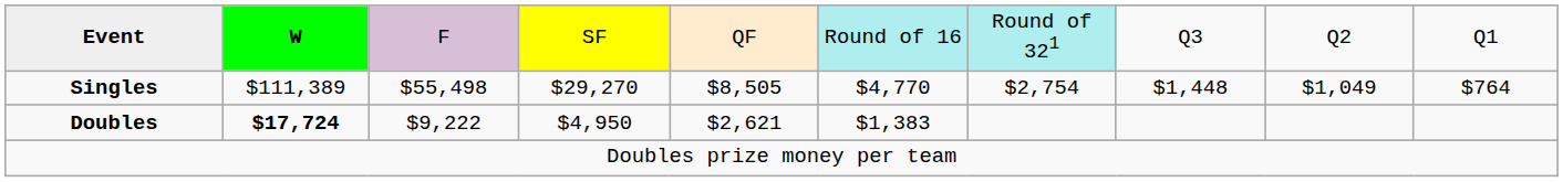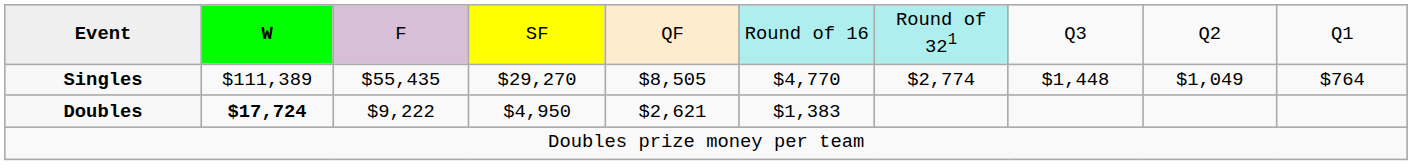Singles | column 3: $55,498 -> $55,435
Singles | column 7: $2,754 -> $2,774
